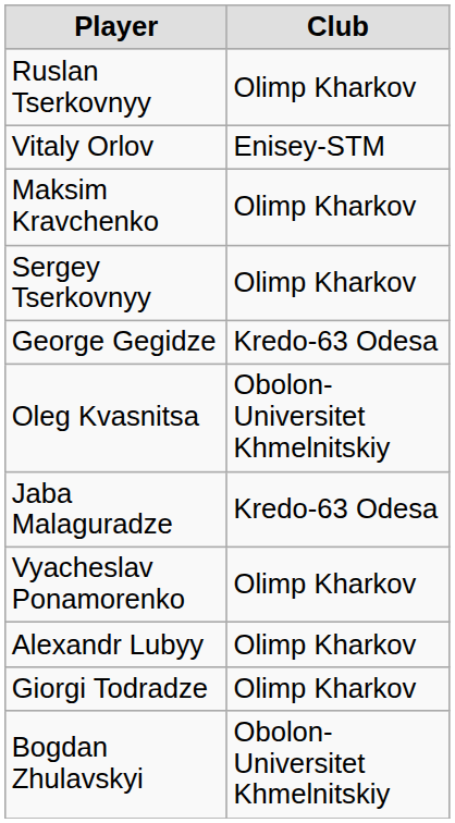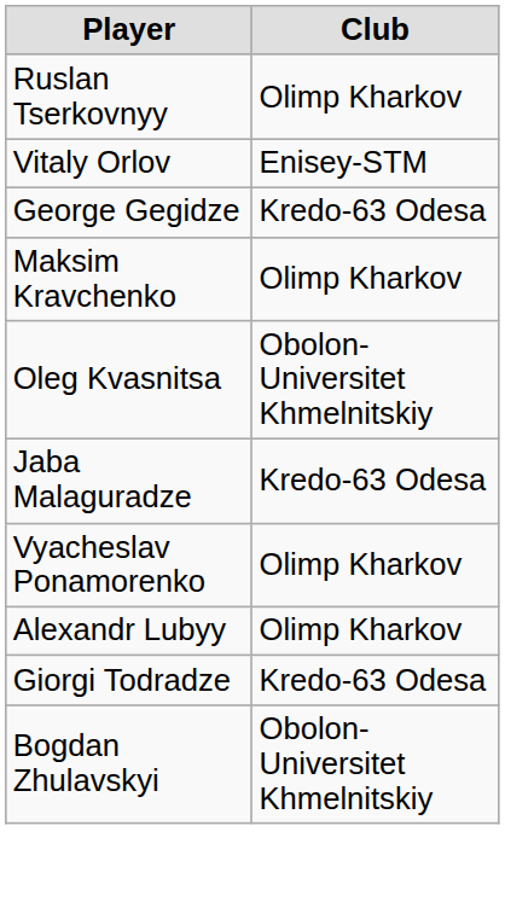rows swapped: Maksim Kravchenko <-> George Gegidze
- row: Sergey Tserkovnyy | Olimp Kharkov
Giorgi Todradze | Club: Olimp Kharkov -> Kredo-63 Odesa
